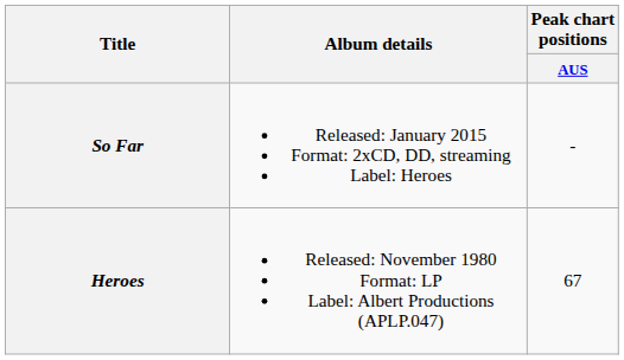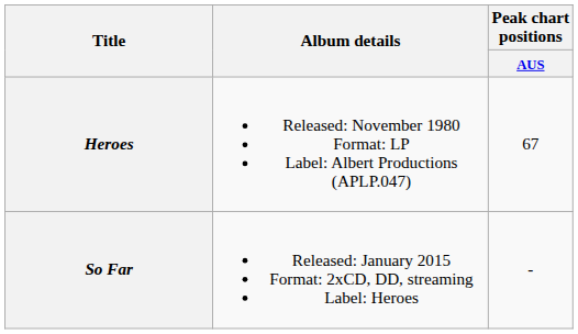rows swapped: Heroes <-> So Far
